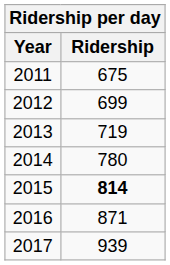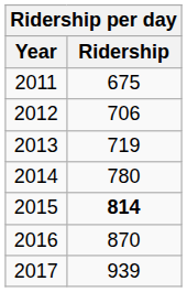2012 | Ridership: 699 -> 706
2016 | Ridership: 871 -> 870
